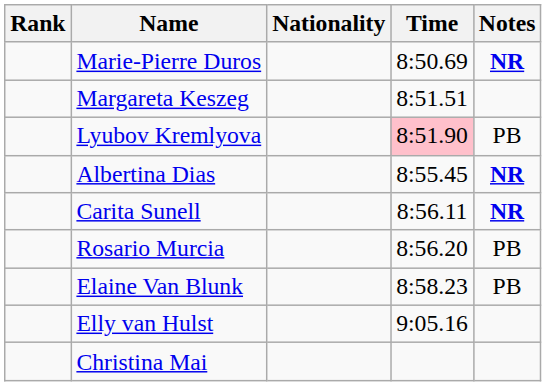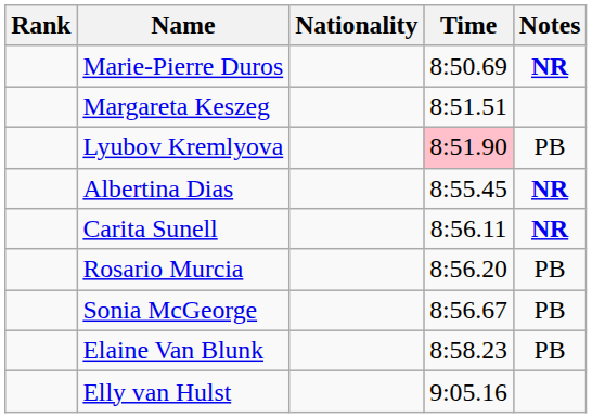+ row: Sonia McGeorge | 8:56.67 | PB
- row: Christina Mai
